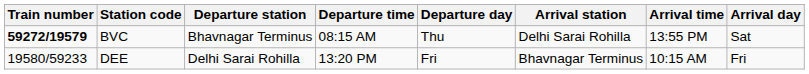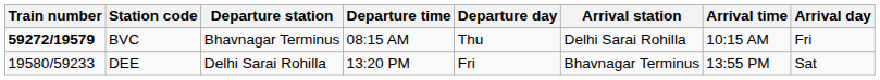BVC | Arrival time: 13:55 PM -> 10:15 AM
BVC | Arrival day: Sat -> Fri
DEE | Arrival time: 10:15 AM -> 13:55 PM
DEE | Arrival day: Fri -> Sat
